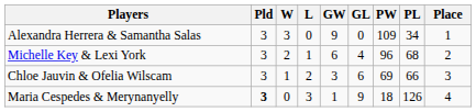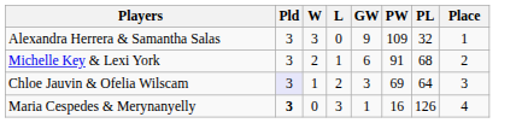- column: GL | 0 | 4 | 6 | 9
Alexandra Herrera & Samantha Salas | PL: 34 -> 32
Michelle Key & Lexi York | PW: 96 -> 91
Chloe Jauvin & Ofelia Wilscam | Pld: no background -> lavender background
Chloe Jauvin & Ofelia Wilscam | PL: 66 -> 64
Maria Cespedes & Merynanyelly | PW: 18 -> 16
